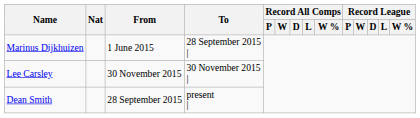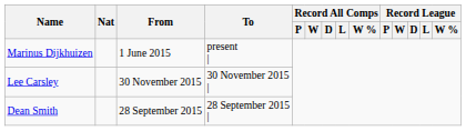Marinus Dijkhuizen | To: 28 September 2015 | -> present |
Dean Smith | To: present | -> 28 September 2015 |
